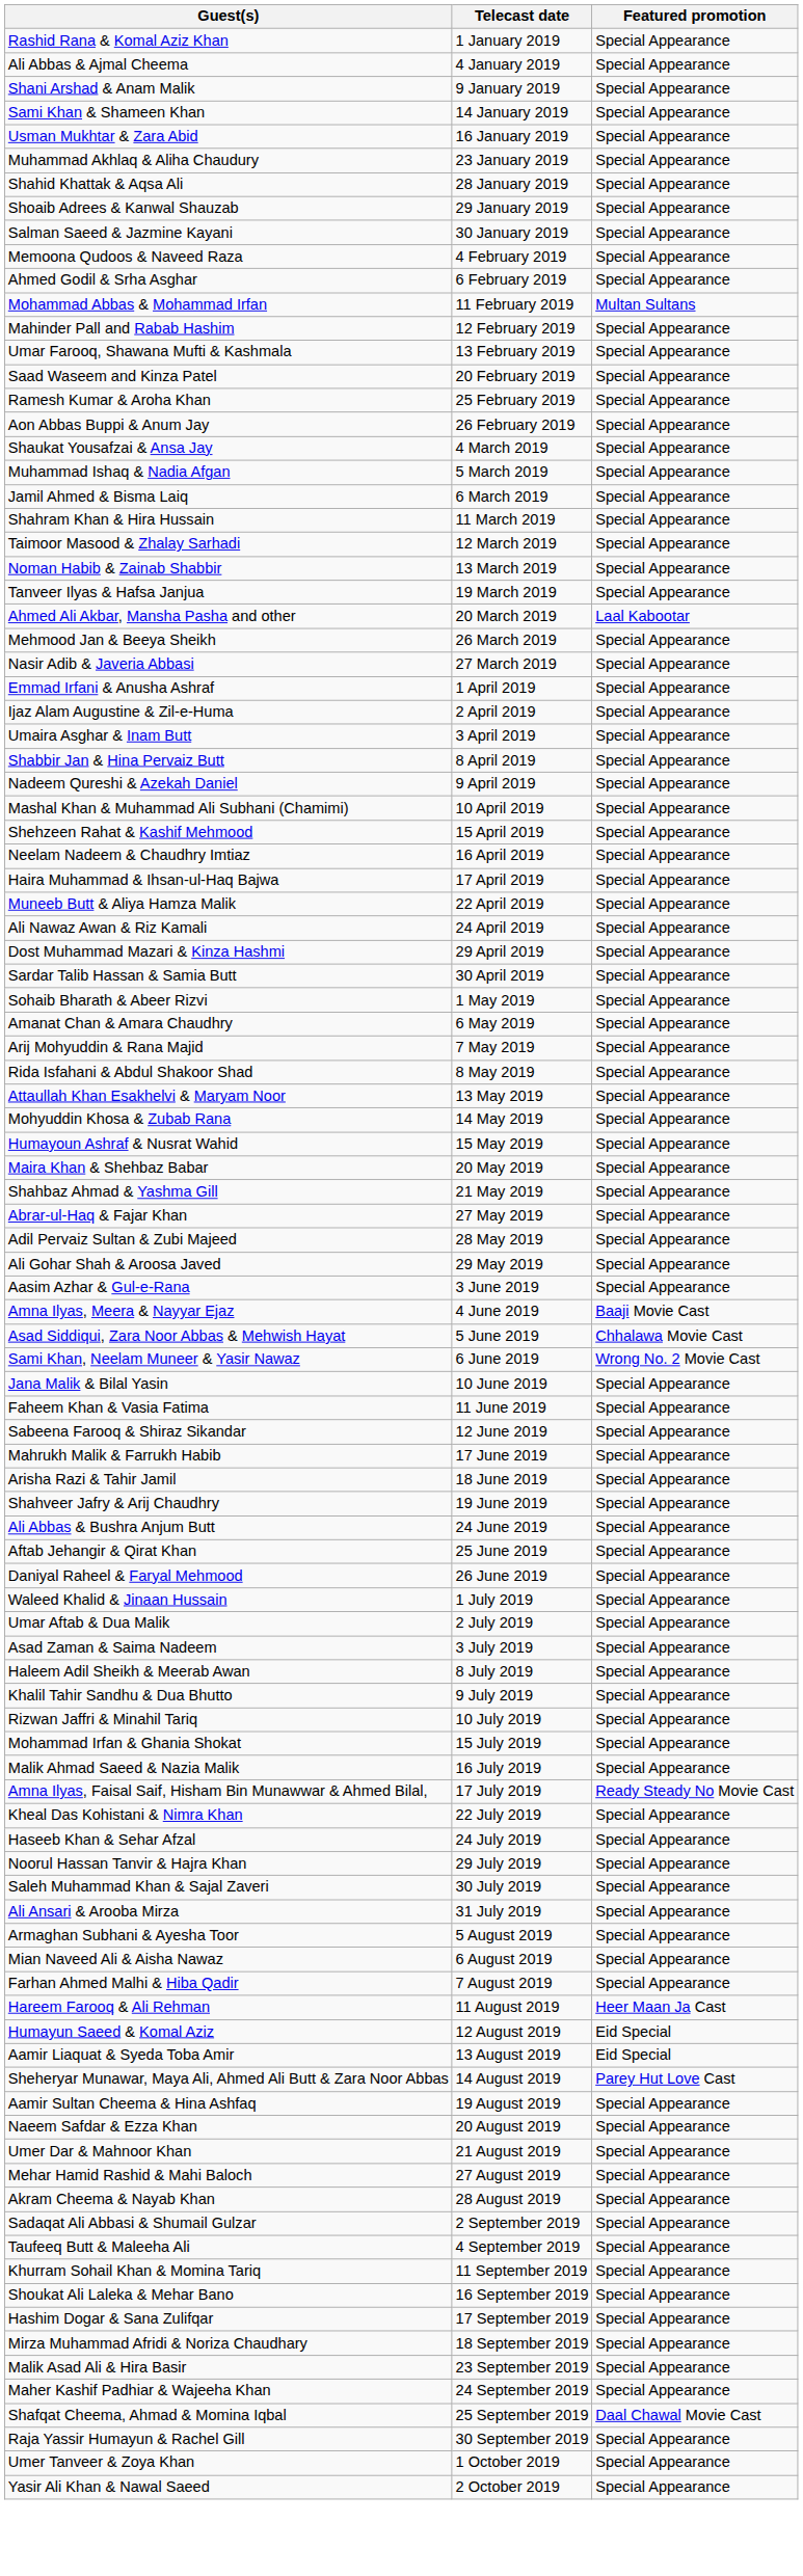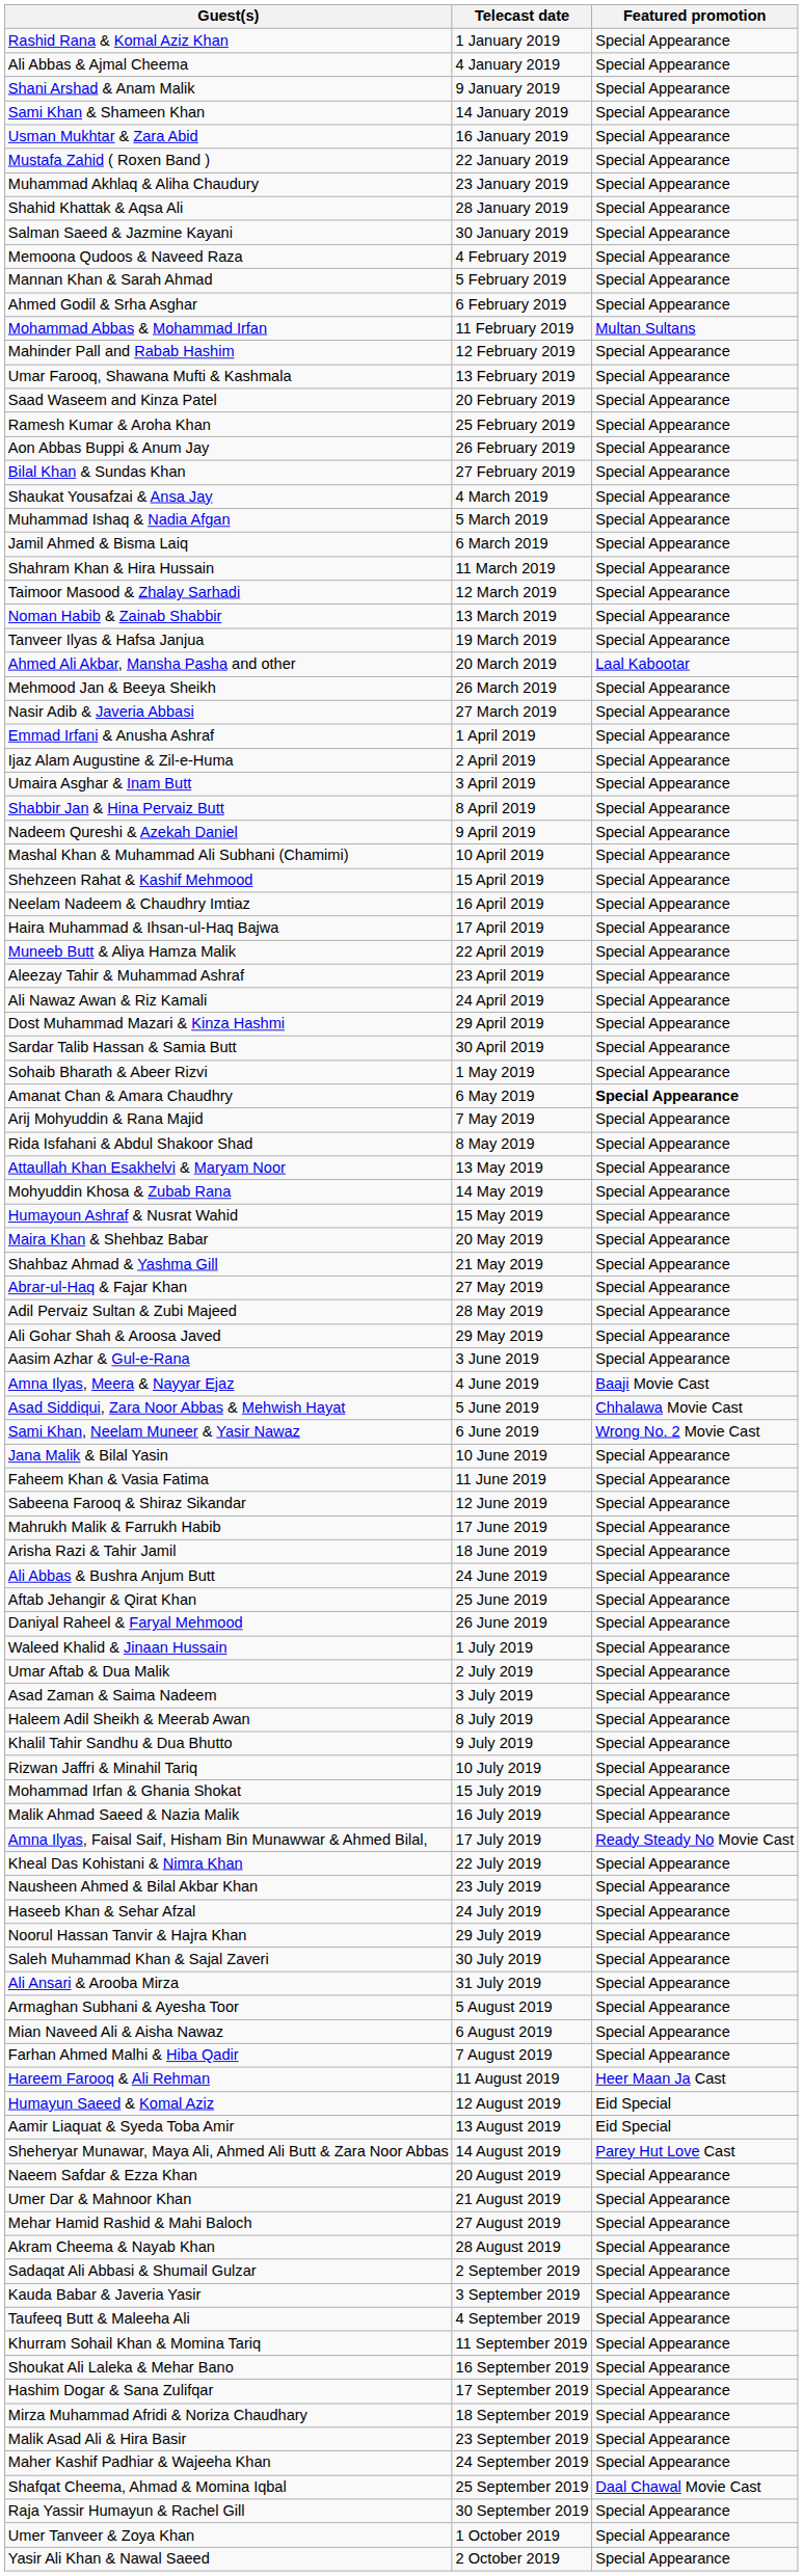+ row: Mustafa Zahid ( Roxen Band ) | 22 January 2019 | Special Appearance
- row: Shoaib Adrees & Kanwal Shauzab | 29 January 2019 | Special Appearance
+ row: Mannan Khan & Sarah Ahmad | 5 February 2019 | Special Appearance
+ row: Bilal Khan & Sundas Khan | 27 February 2019 | Special Appearance
+ row: Aleezay Tahir & Muhammad Ashraf | 23 April 2019 | Special Appearance
Amanat Chan & Amara Chaudhry | Featured promotion: normal -> bold
- row: Shahveer Jafry & Arij Chaudhry | 19 June 2019 | Special Appearance
+ row: Nausheen Ahmed & Bilal Akbar Khan | 23 July 2019 | Special Appearance
- row: Aamir Sultan Cheema & Hina Ashfaq | 19 August 2019 | Special Appearance
+ row: Kauda Babar & Javeria Yasir | 3 September 2019 | Special Appearance
